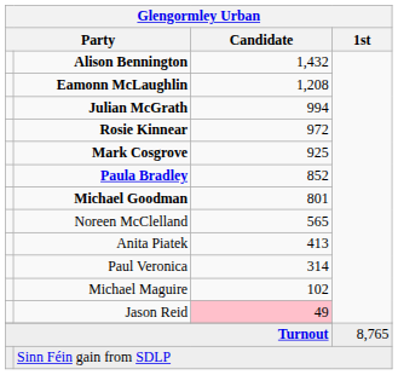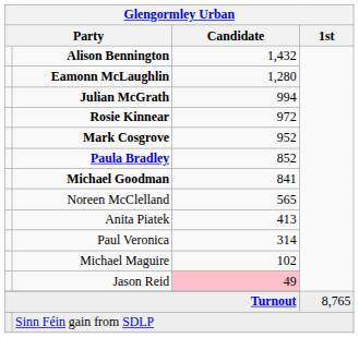Eamonn McLaughlin | Glengormley Urban / Candidate: 1,208 -> 1,280
Mark Cosgrove | Glengormley Urban / Candidate: 925 -> 952
Michael Goodman | Glengormley Urban / Candidate: 801 -> 841
